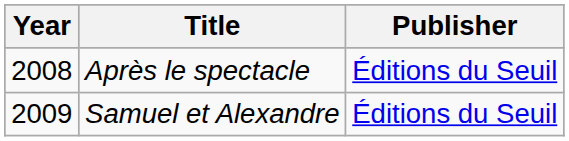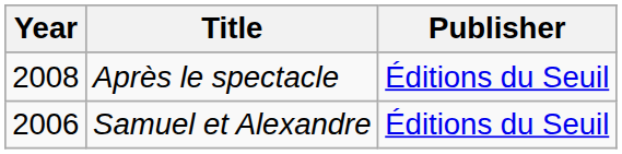Samuel et Alexandre | Year: 2009 -> 2006
